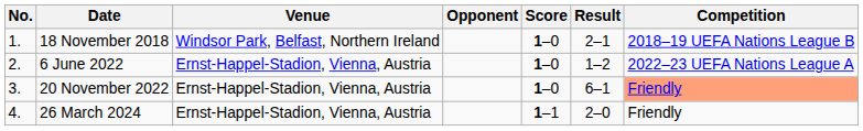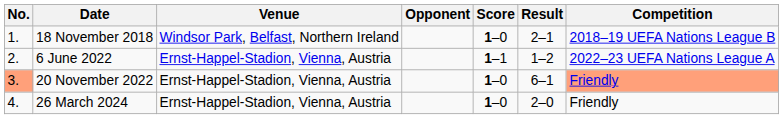6 June 2022 | Score: 1–0 -> 1–1
20 November 2022 | No.: no background -> lightsalmon background
26 March 2024 | Score: 1–1 -> 1–0
